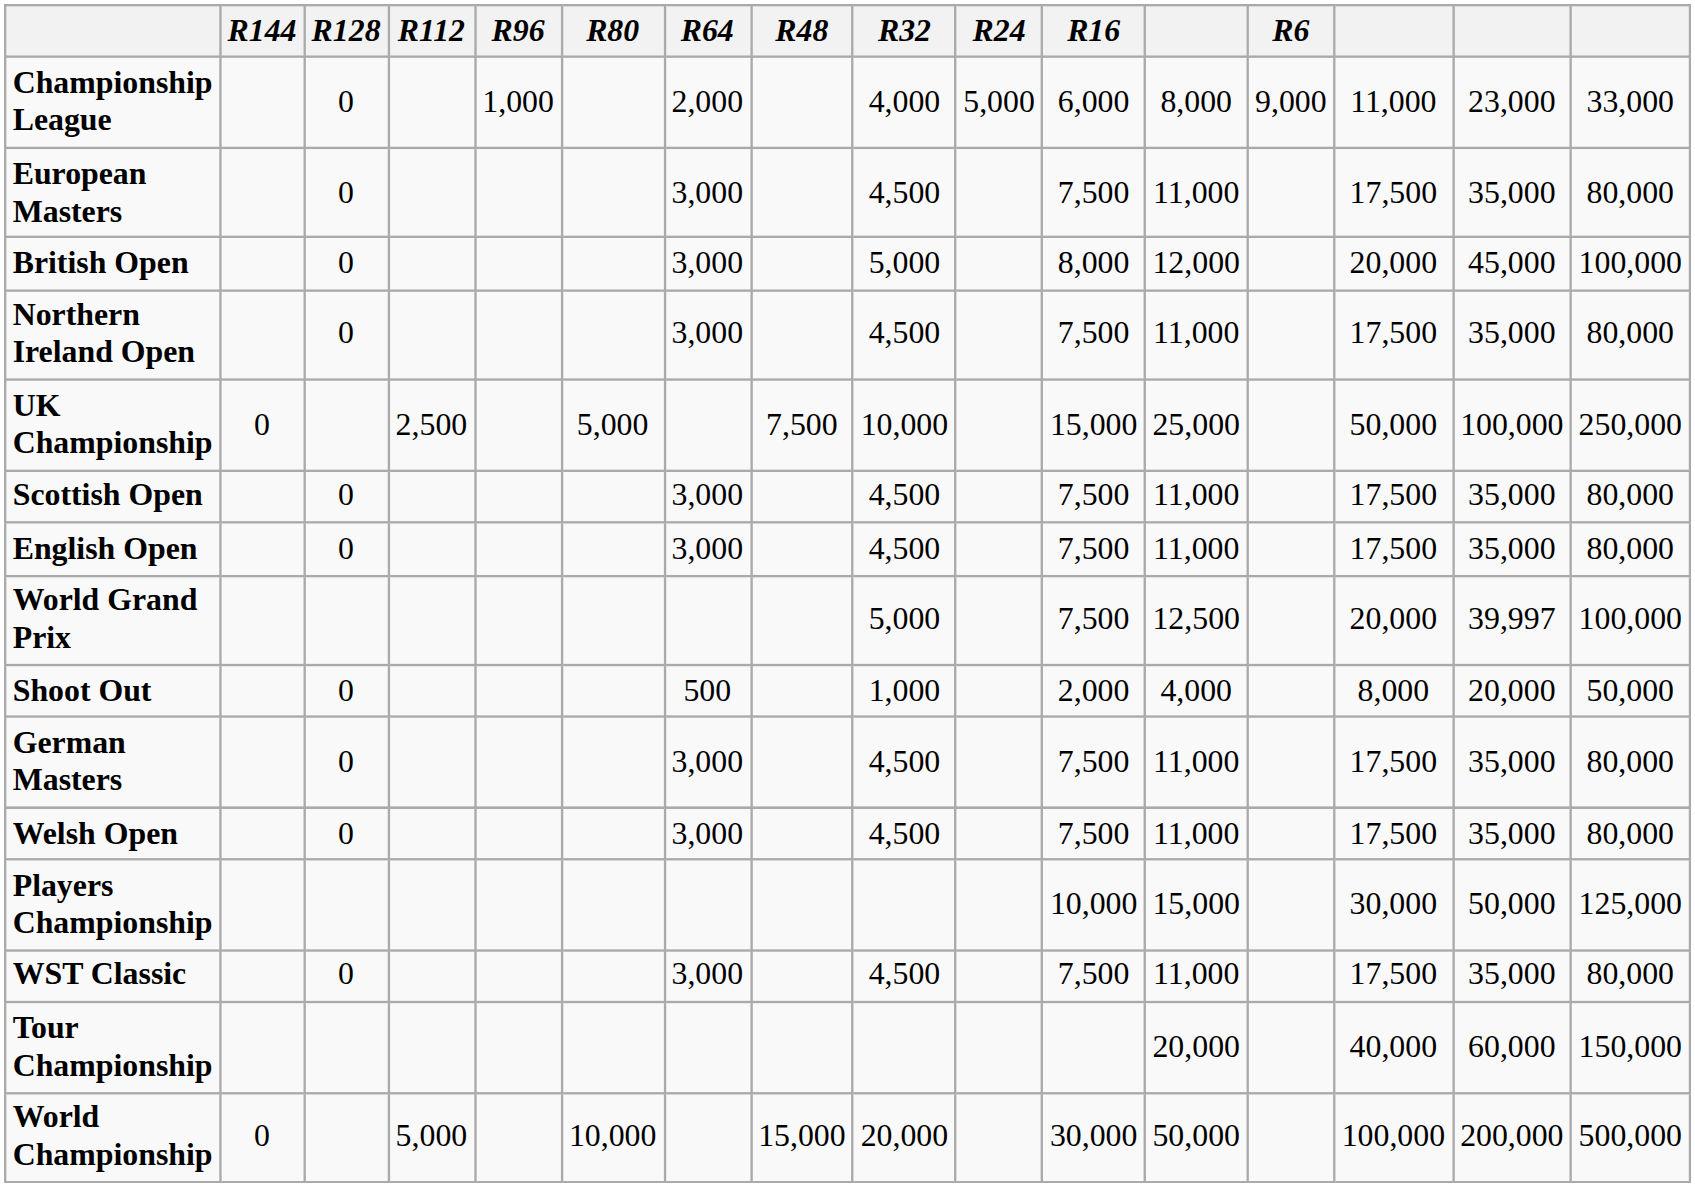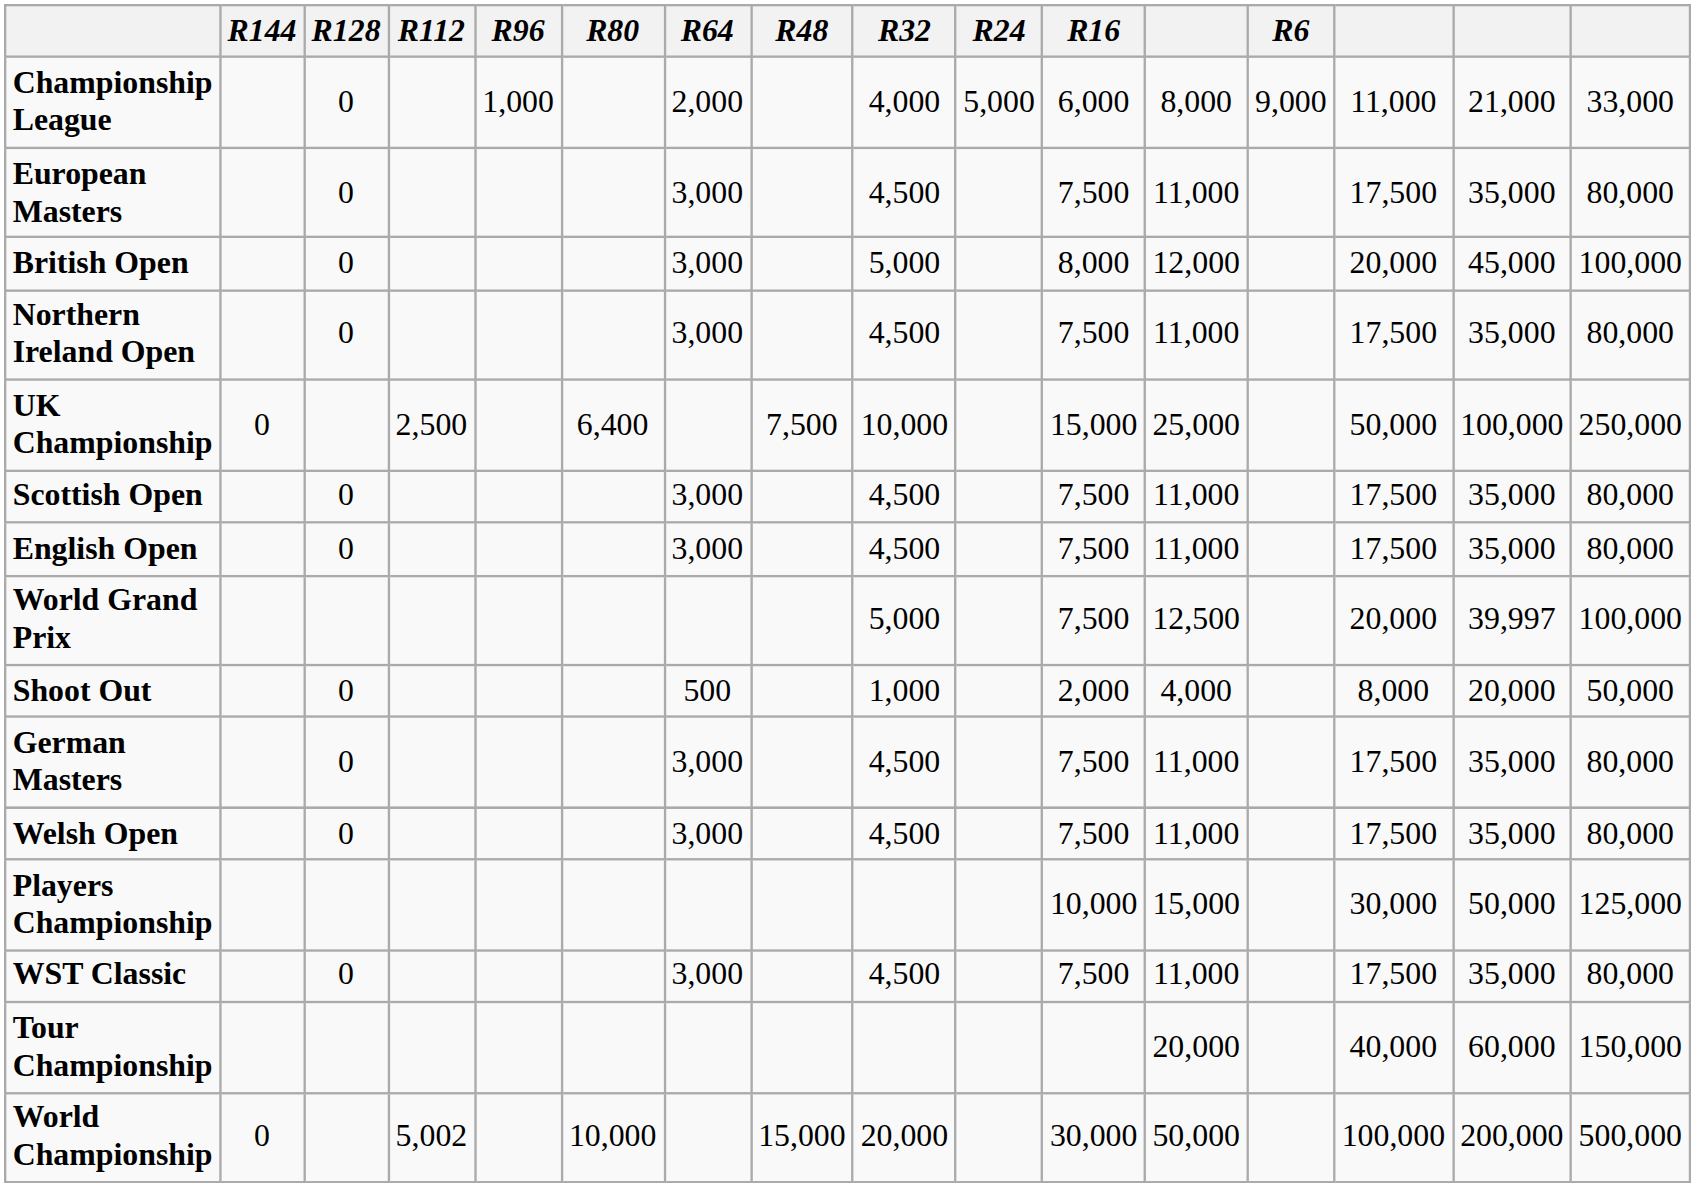Championship League | column 15: 23,000 -> 21,000
UK Championship | R80: 5,000 -> 6,400
World Championship | R112: 5,000 -> 5,002
